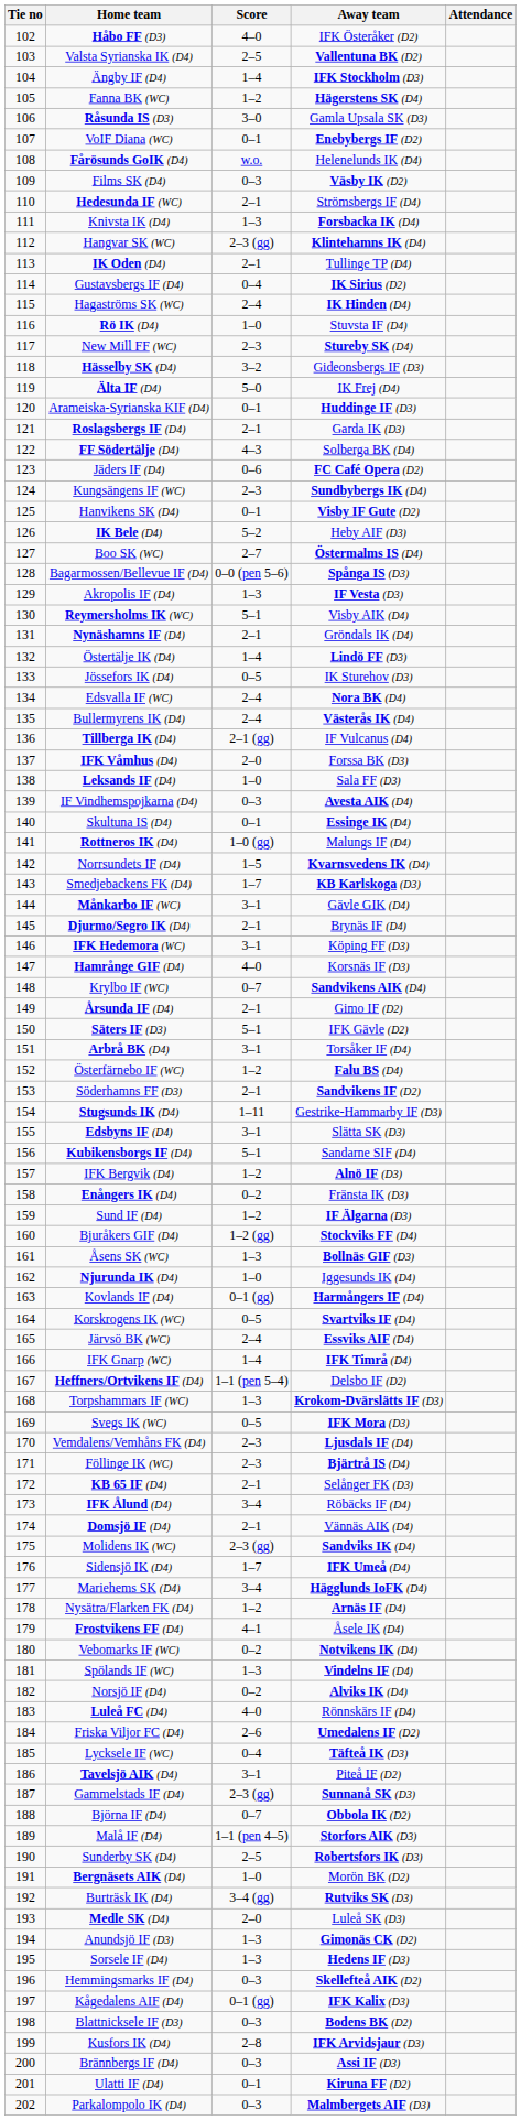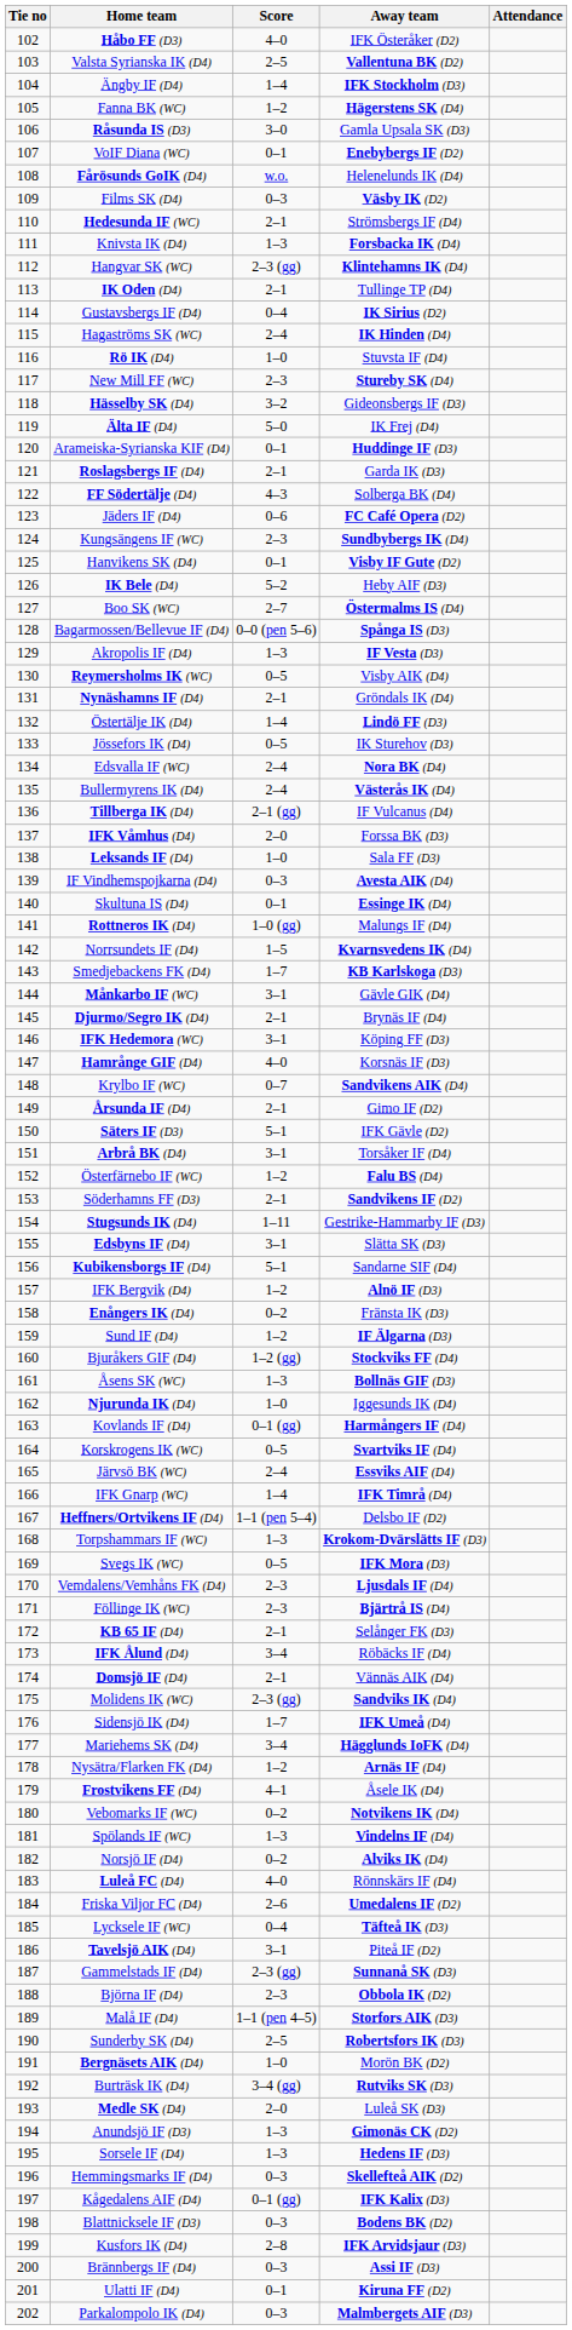Reymersholms IK (WC) | Score: 5–1 -> 0–5
Björna IF (D4) | Score: 0–7 -> 2–3
